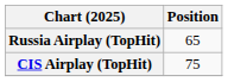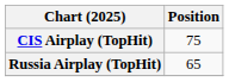rows swapped: CIS Airplay (TopHit) <-> Russia Airplay (TopHit)
